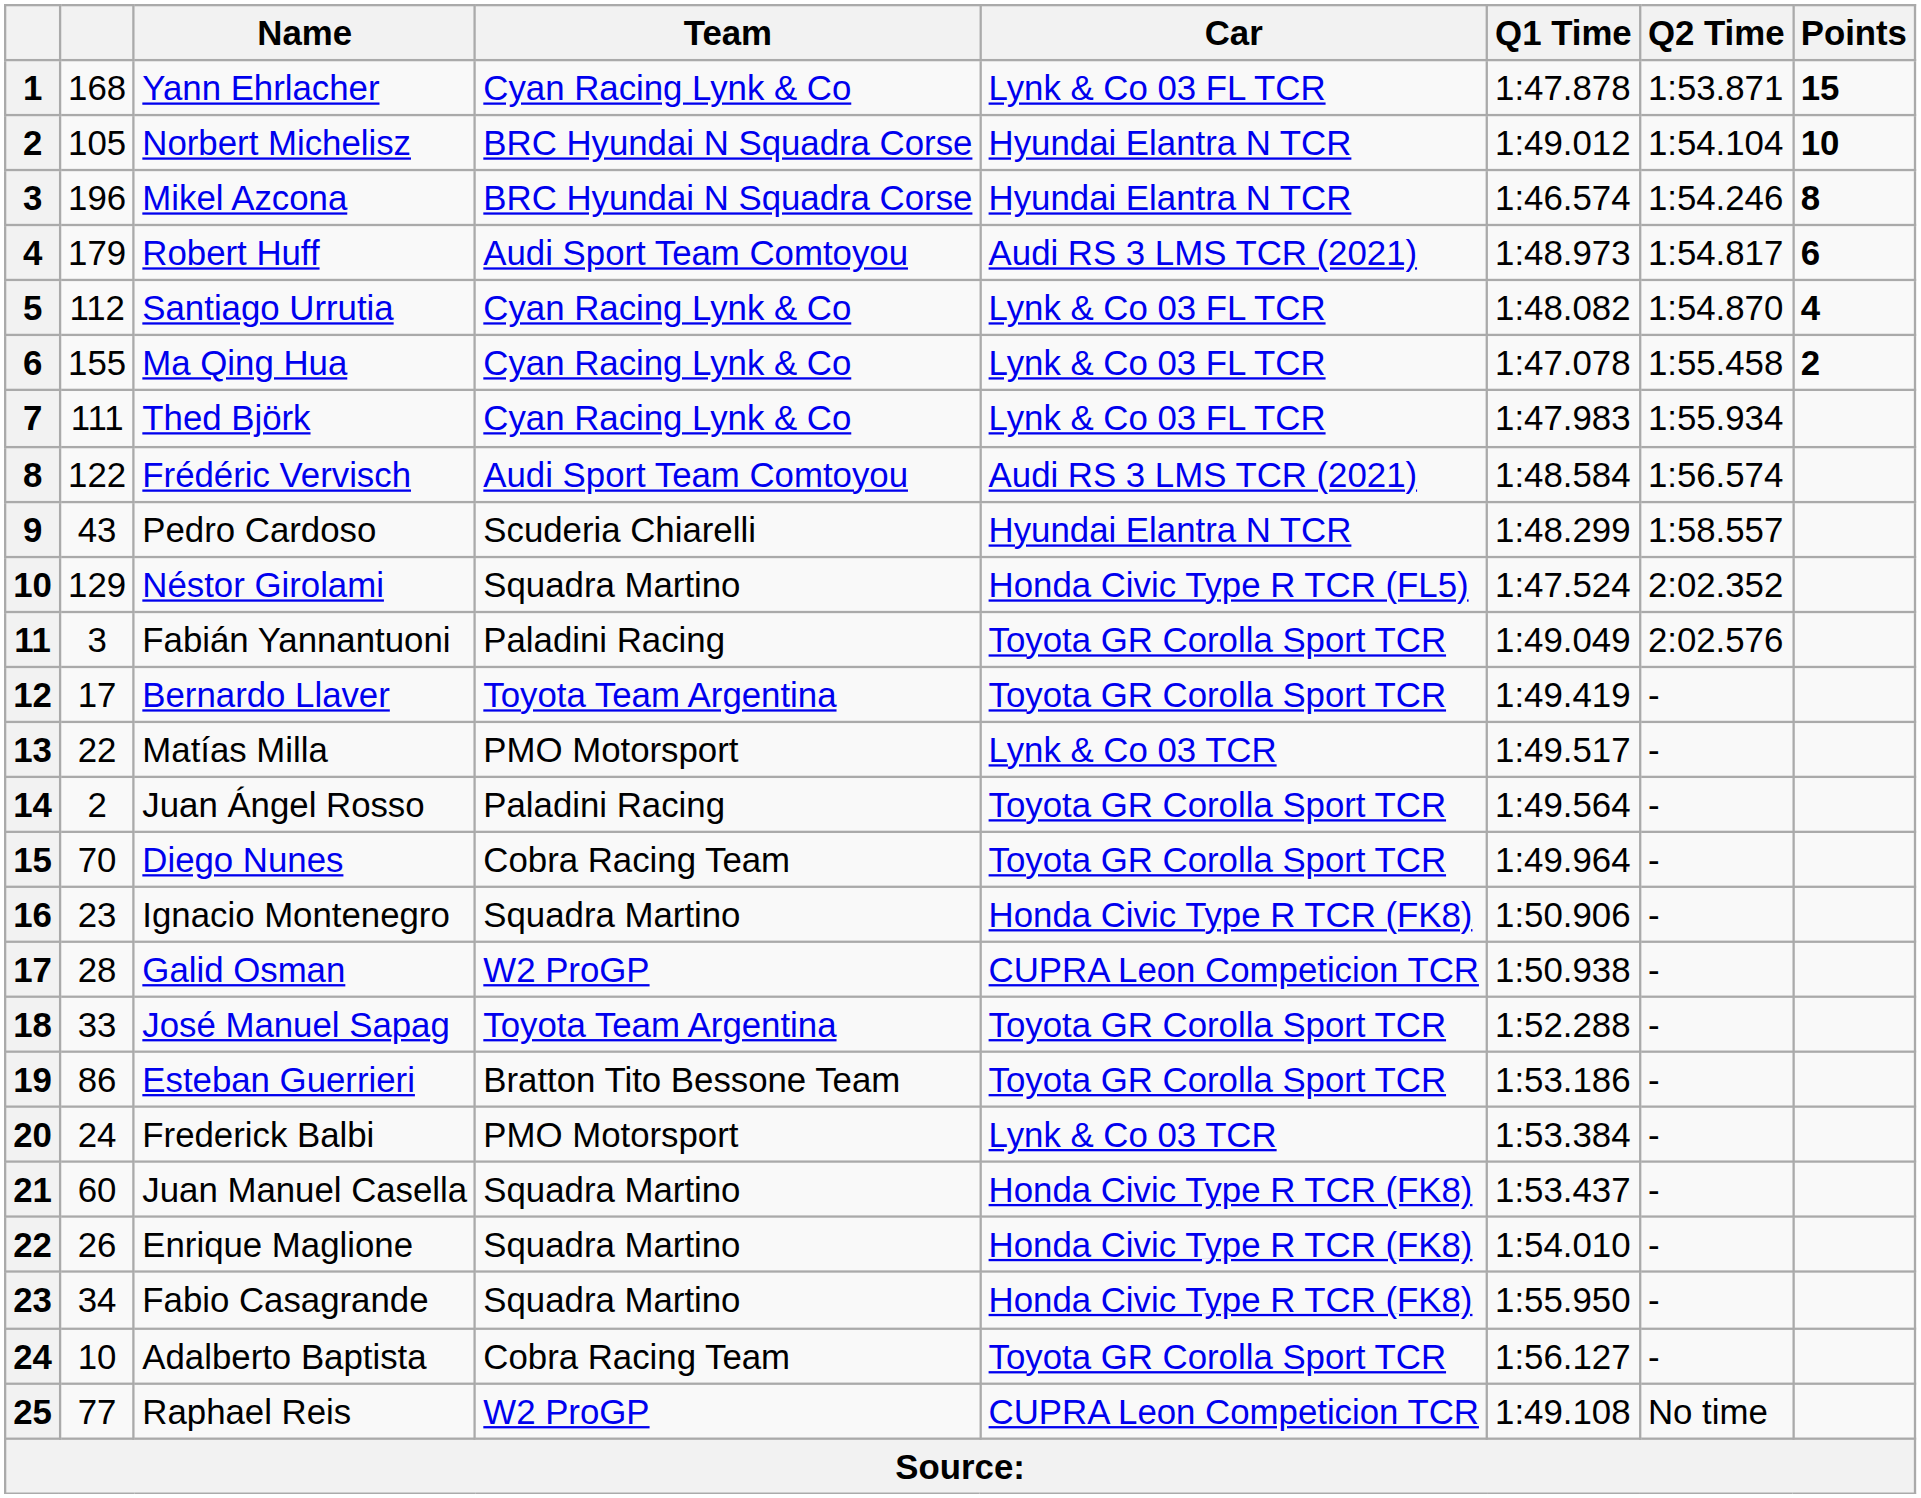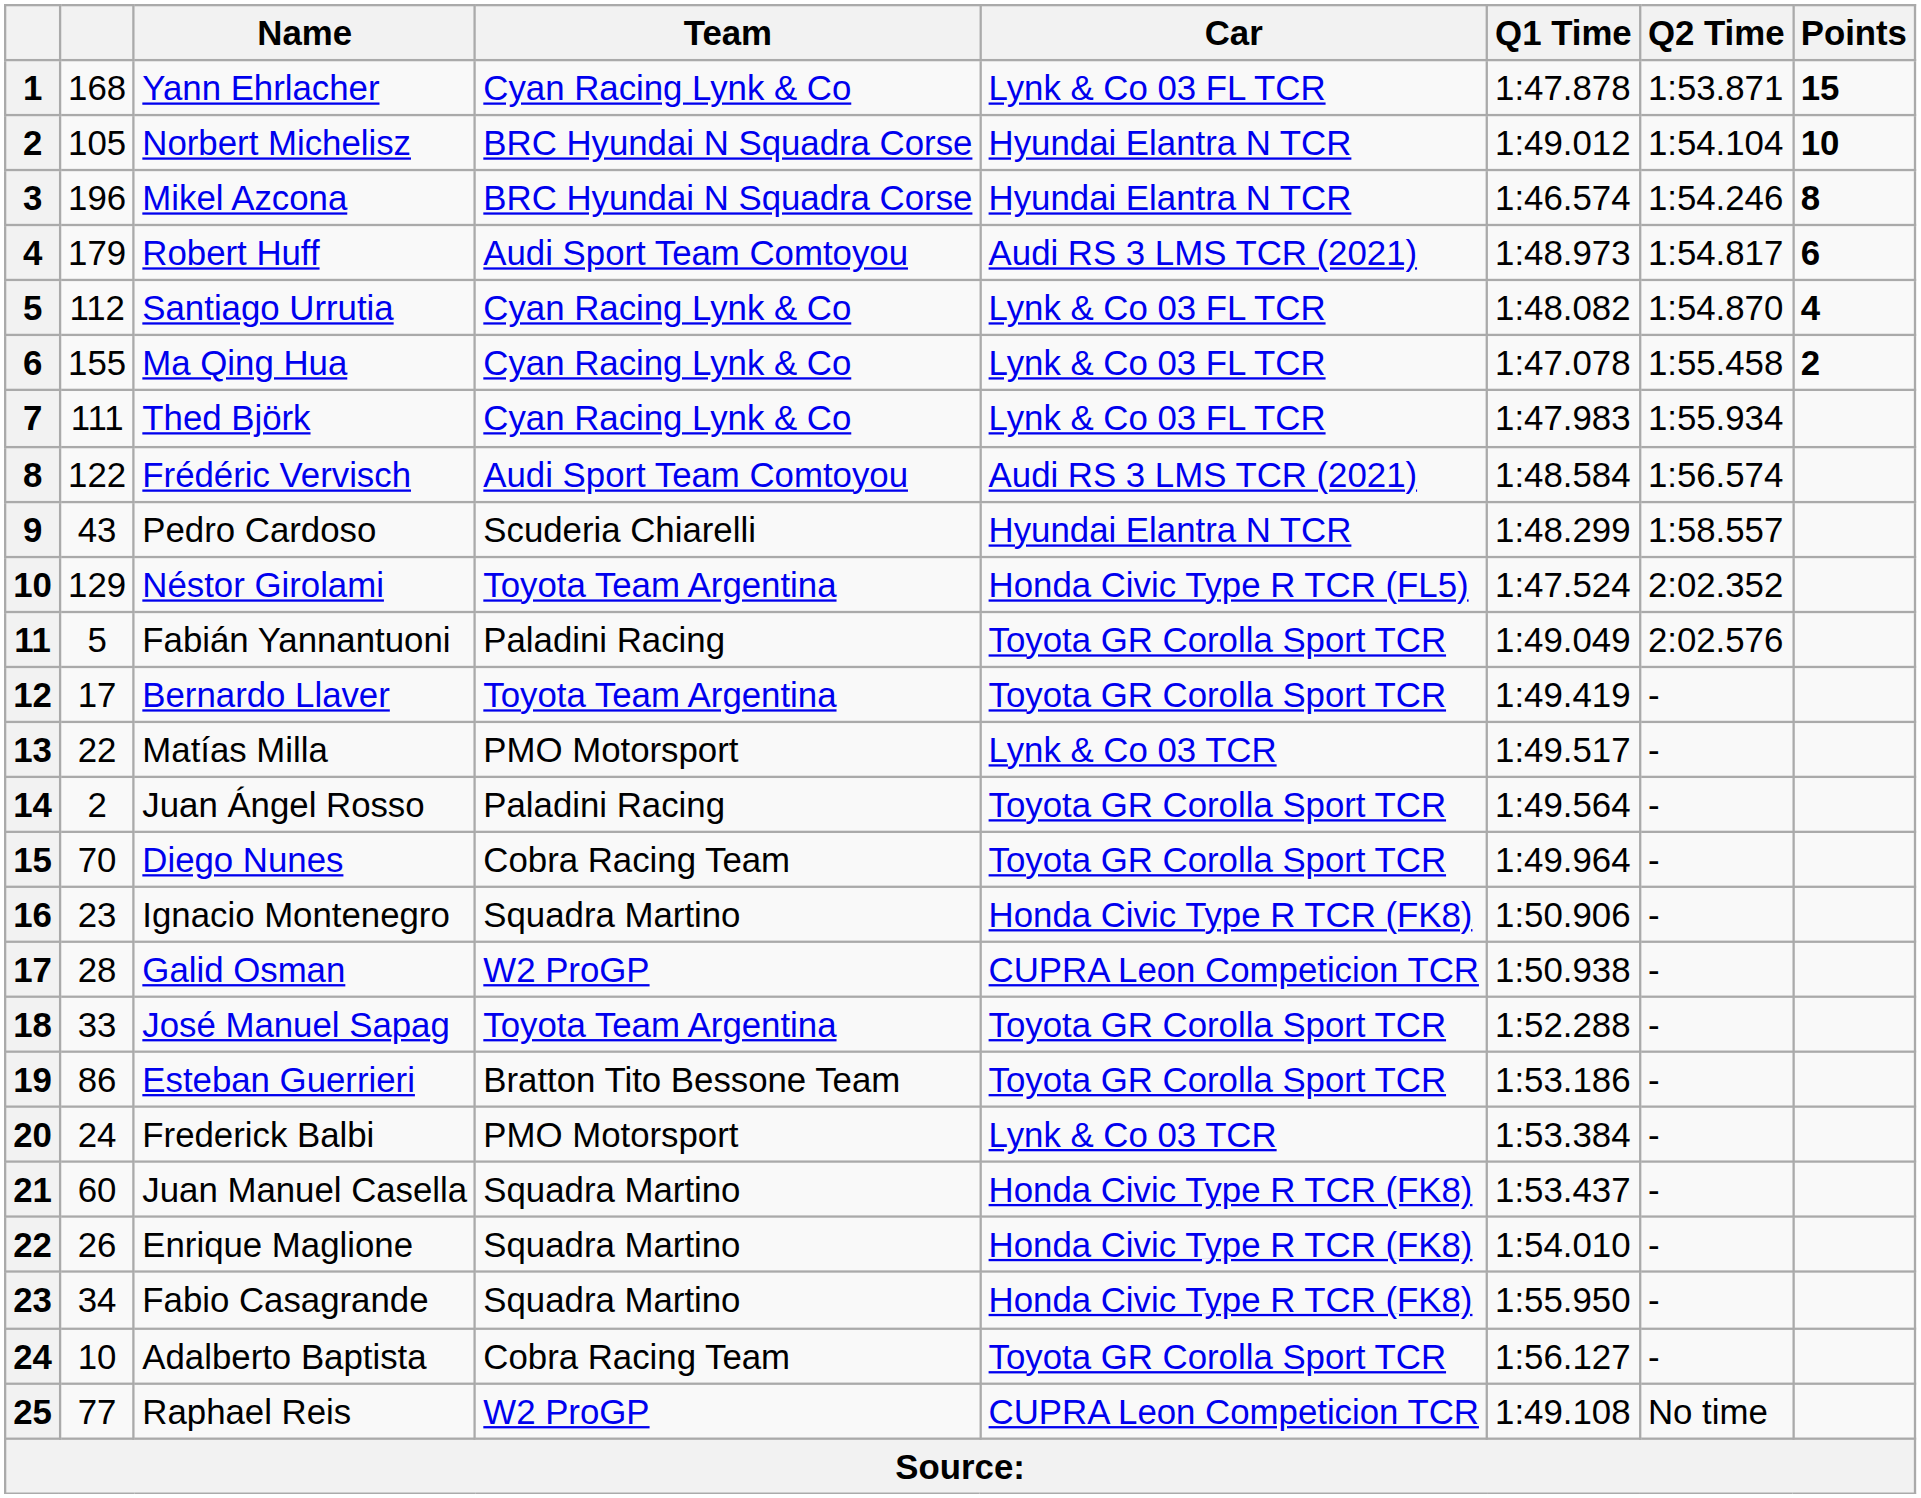Néstor Girolami | Team: Squadra Martino -> Toyota Team Argentina
Fabián Yannantuoni | column 2: 3 -> 5
